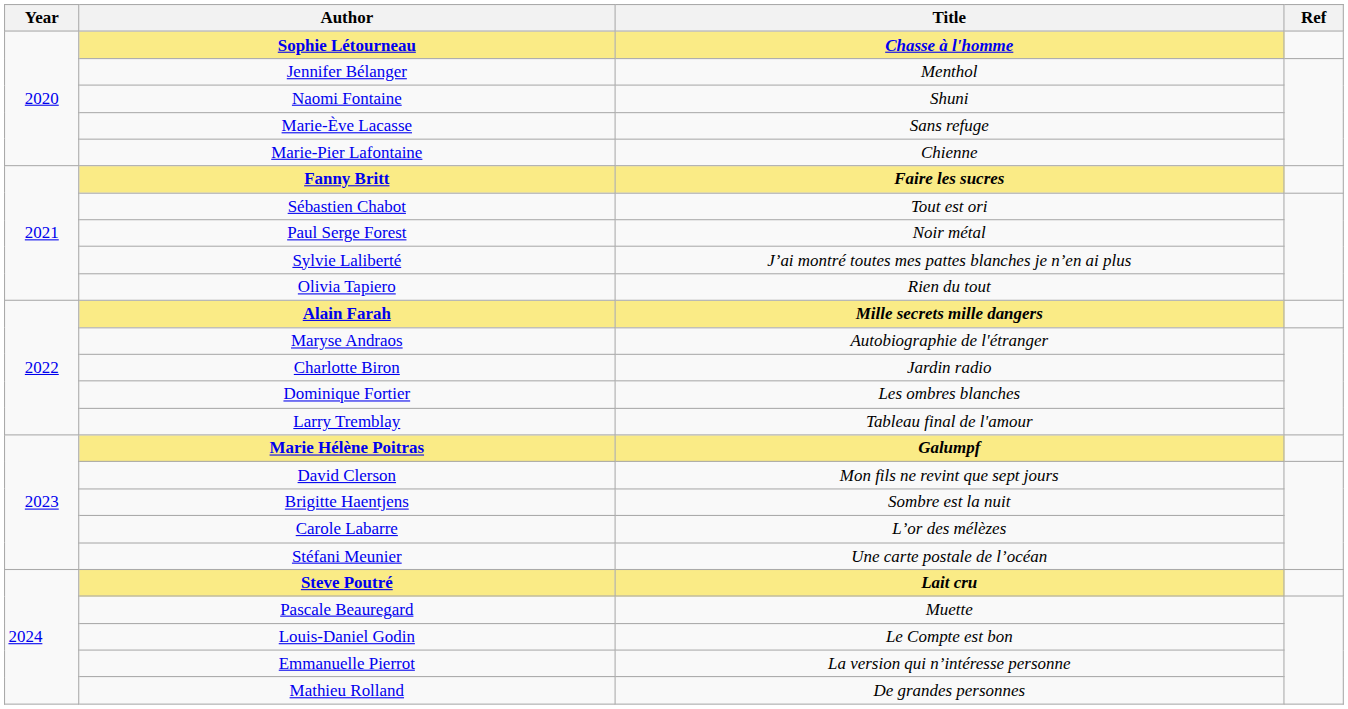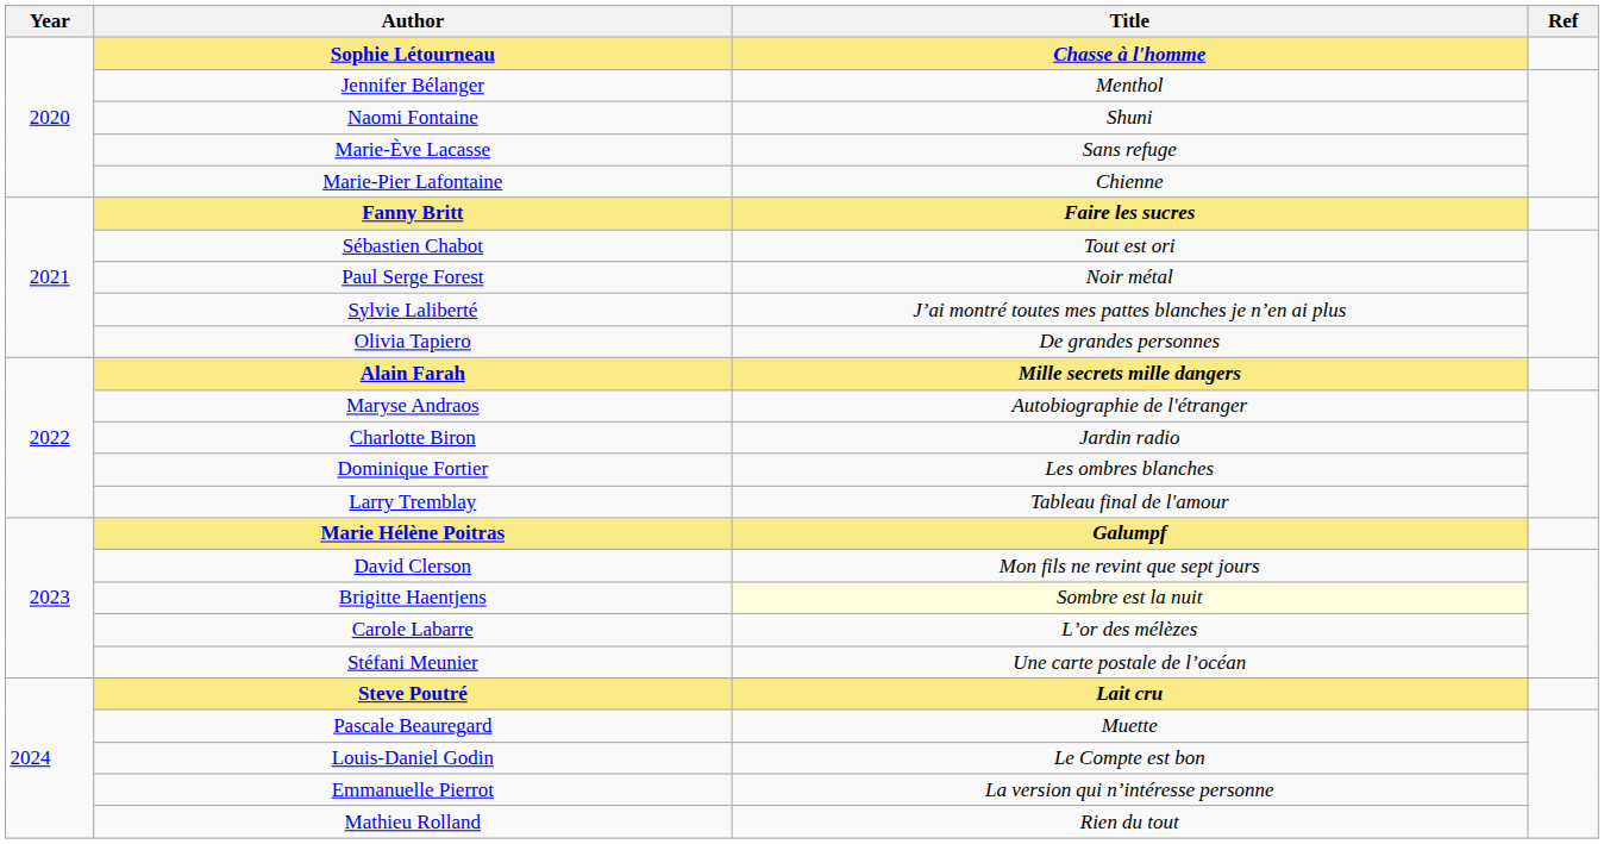Olivia Tapiero | Title: Rien du tout -> De grandes personnes
Brigitte Haentjens | Title: no background -> lightyellow background
Mathieu Rolland | Title: De grandes personnes -> Rien du tout
